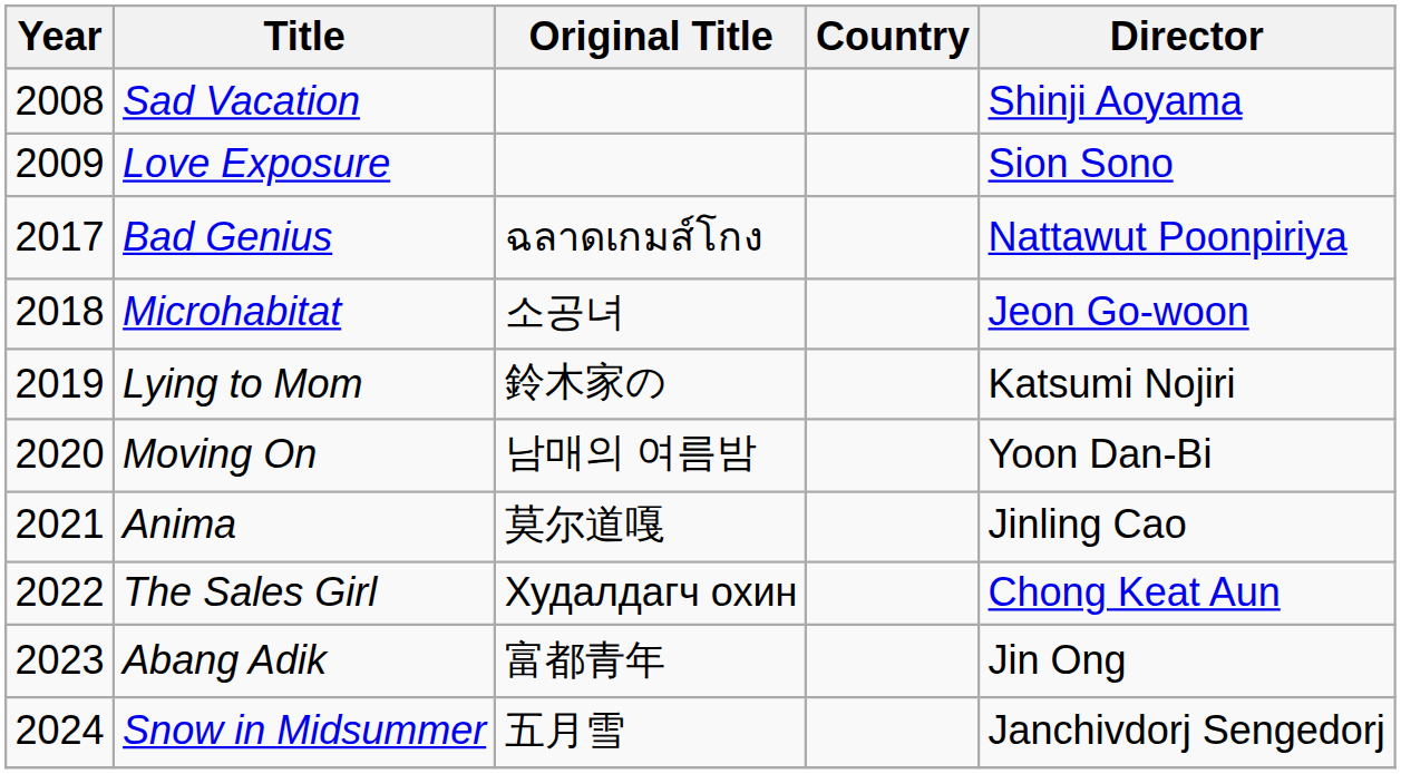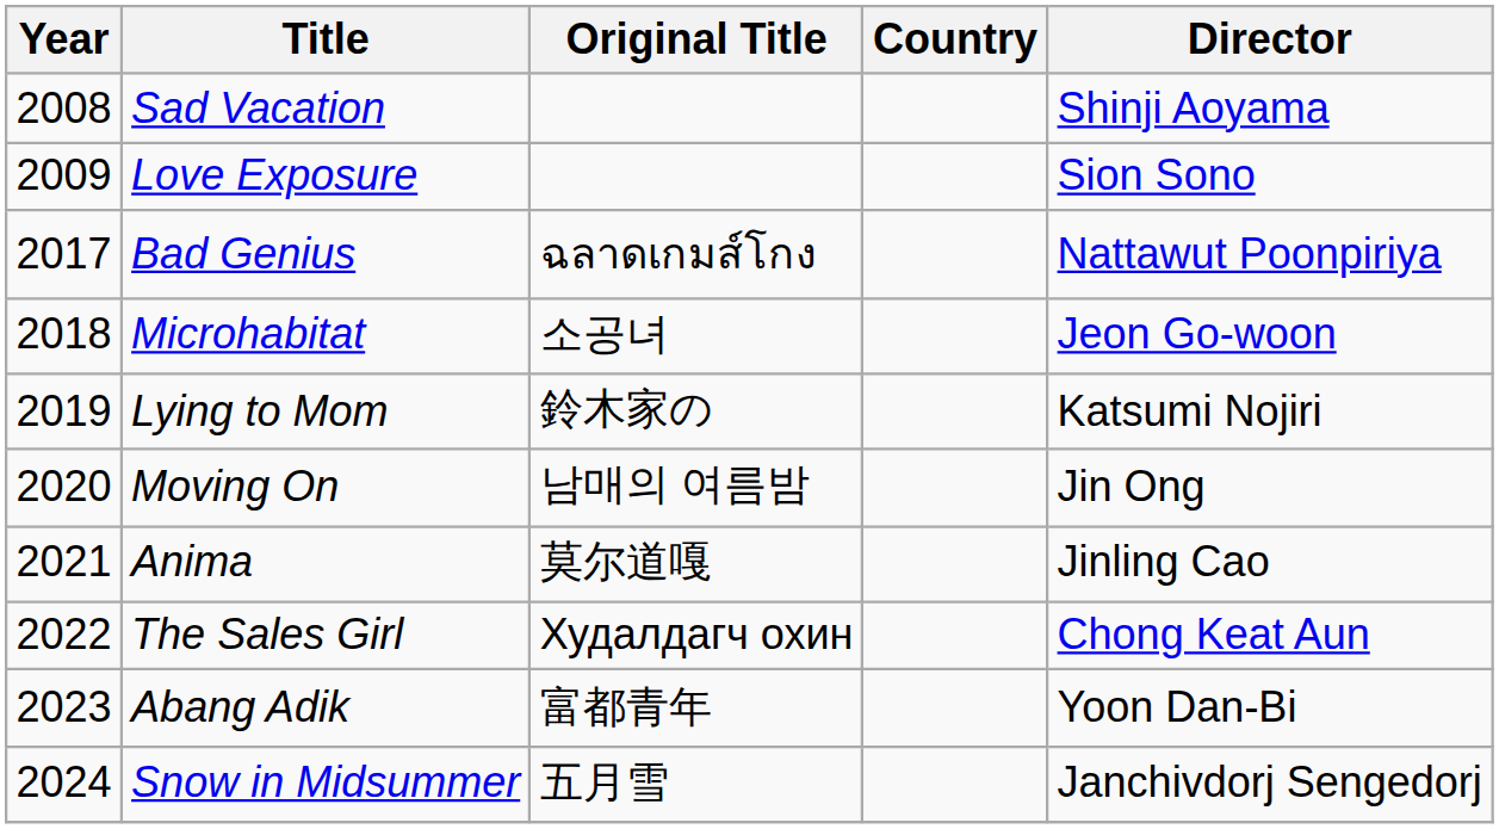Moving On | Director: Yoon Dan-Bi -> Jin Ong
Abang Adik | Director: Jin Ong -> Yoon Dan-Bi
